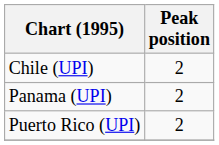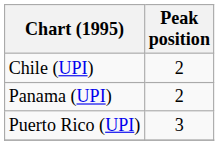Puerto Rico (UPI) | Peak position: 2 -> 3
